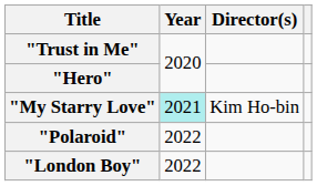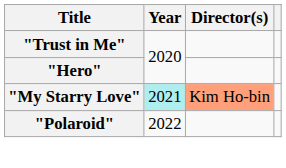"My Starry Love" | Director(s): no background -> lightsalmon background
- row: "London Boy" | 2022
